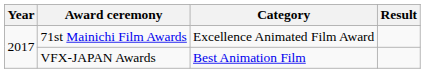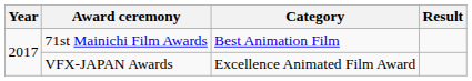71st Mainichi Film Awards | Category: Excellence Animated Film Award -> Best Animation Film
VFX-JAPAN Awards | Category: Best Animation Film -> Excellence Animated Film Award
